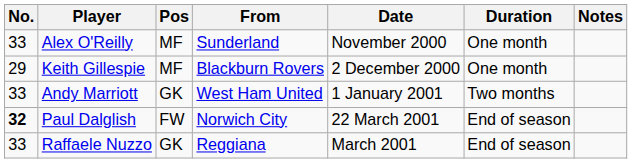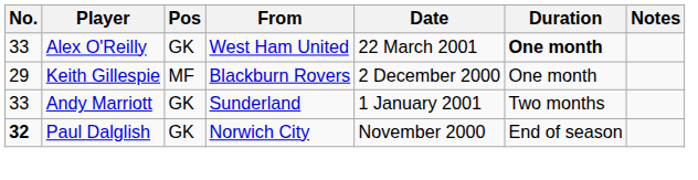Alex O'Reilly | Pos: MF -> GK
Alex O'Reilly | From: Sunderland -> West Ham United
Alex O'Reilly | Date: November 2000 -> 22 March 2001
Alex O'Reilly | Duration: normal -> bold
Andy Marriott | From: West Ham United -> Sunderland
Paul Dalglish | Pos: FW -> GK
Paul Dalglish | Date: 22 March 2001 -> November 2000
- row: 33 | Raffaele Nuzzo | GK | Reggiana | March 2001 | End of season
